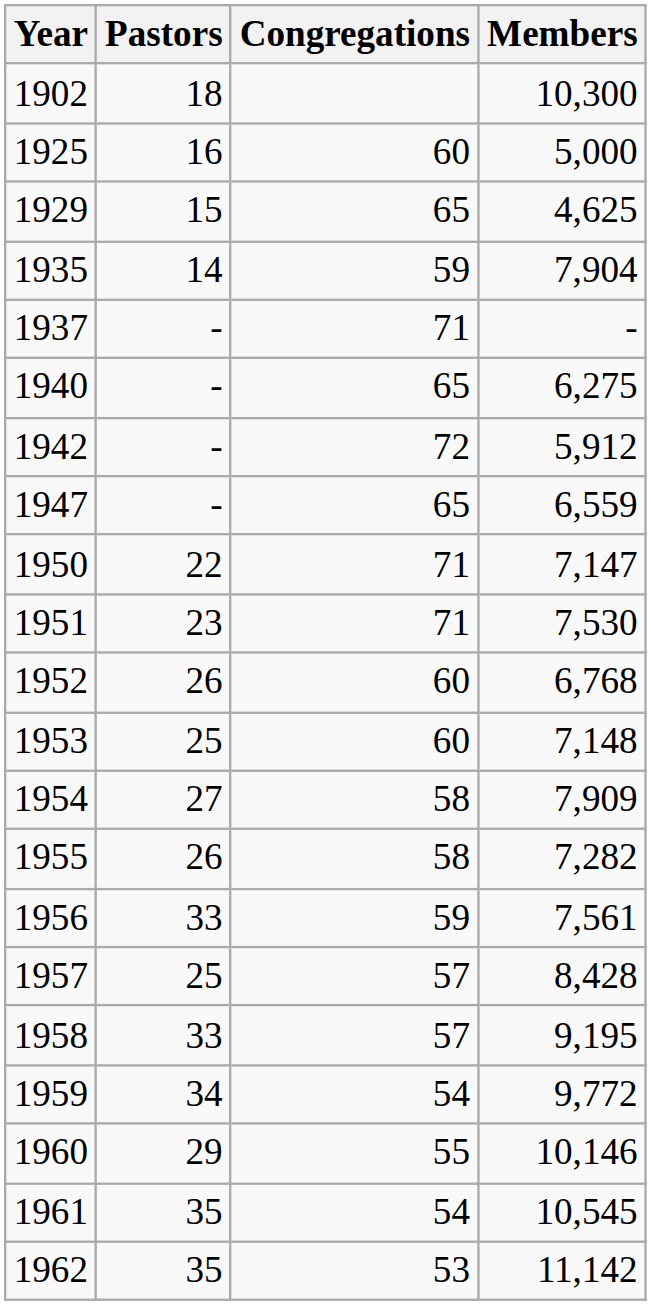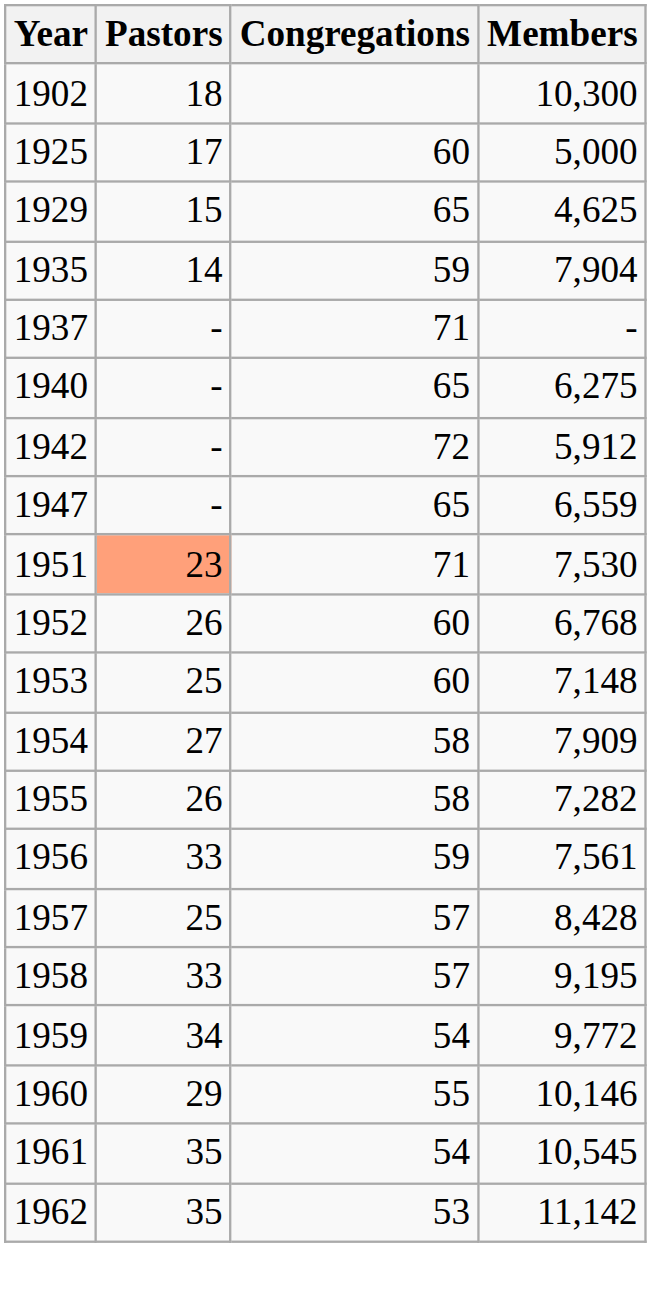1925 | Pastors: 16 -> 17
- row: 1950 | 22 | 71 | 7,147
1951 | Pastors: no background -> lightsalmon background
